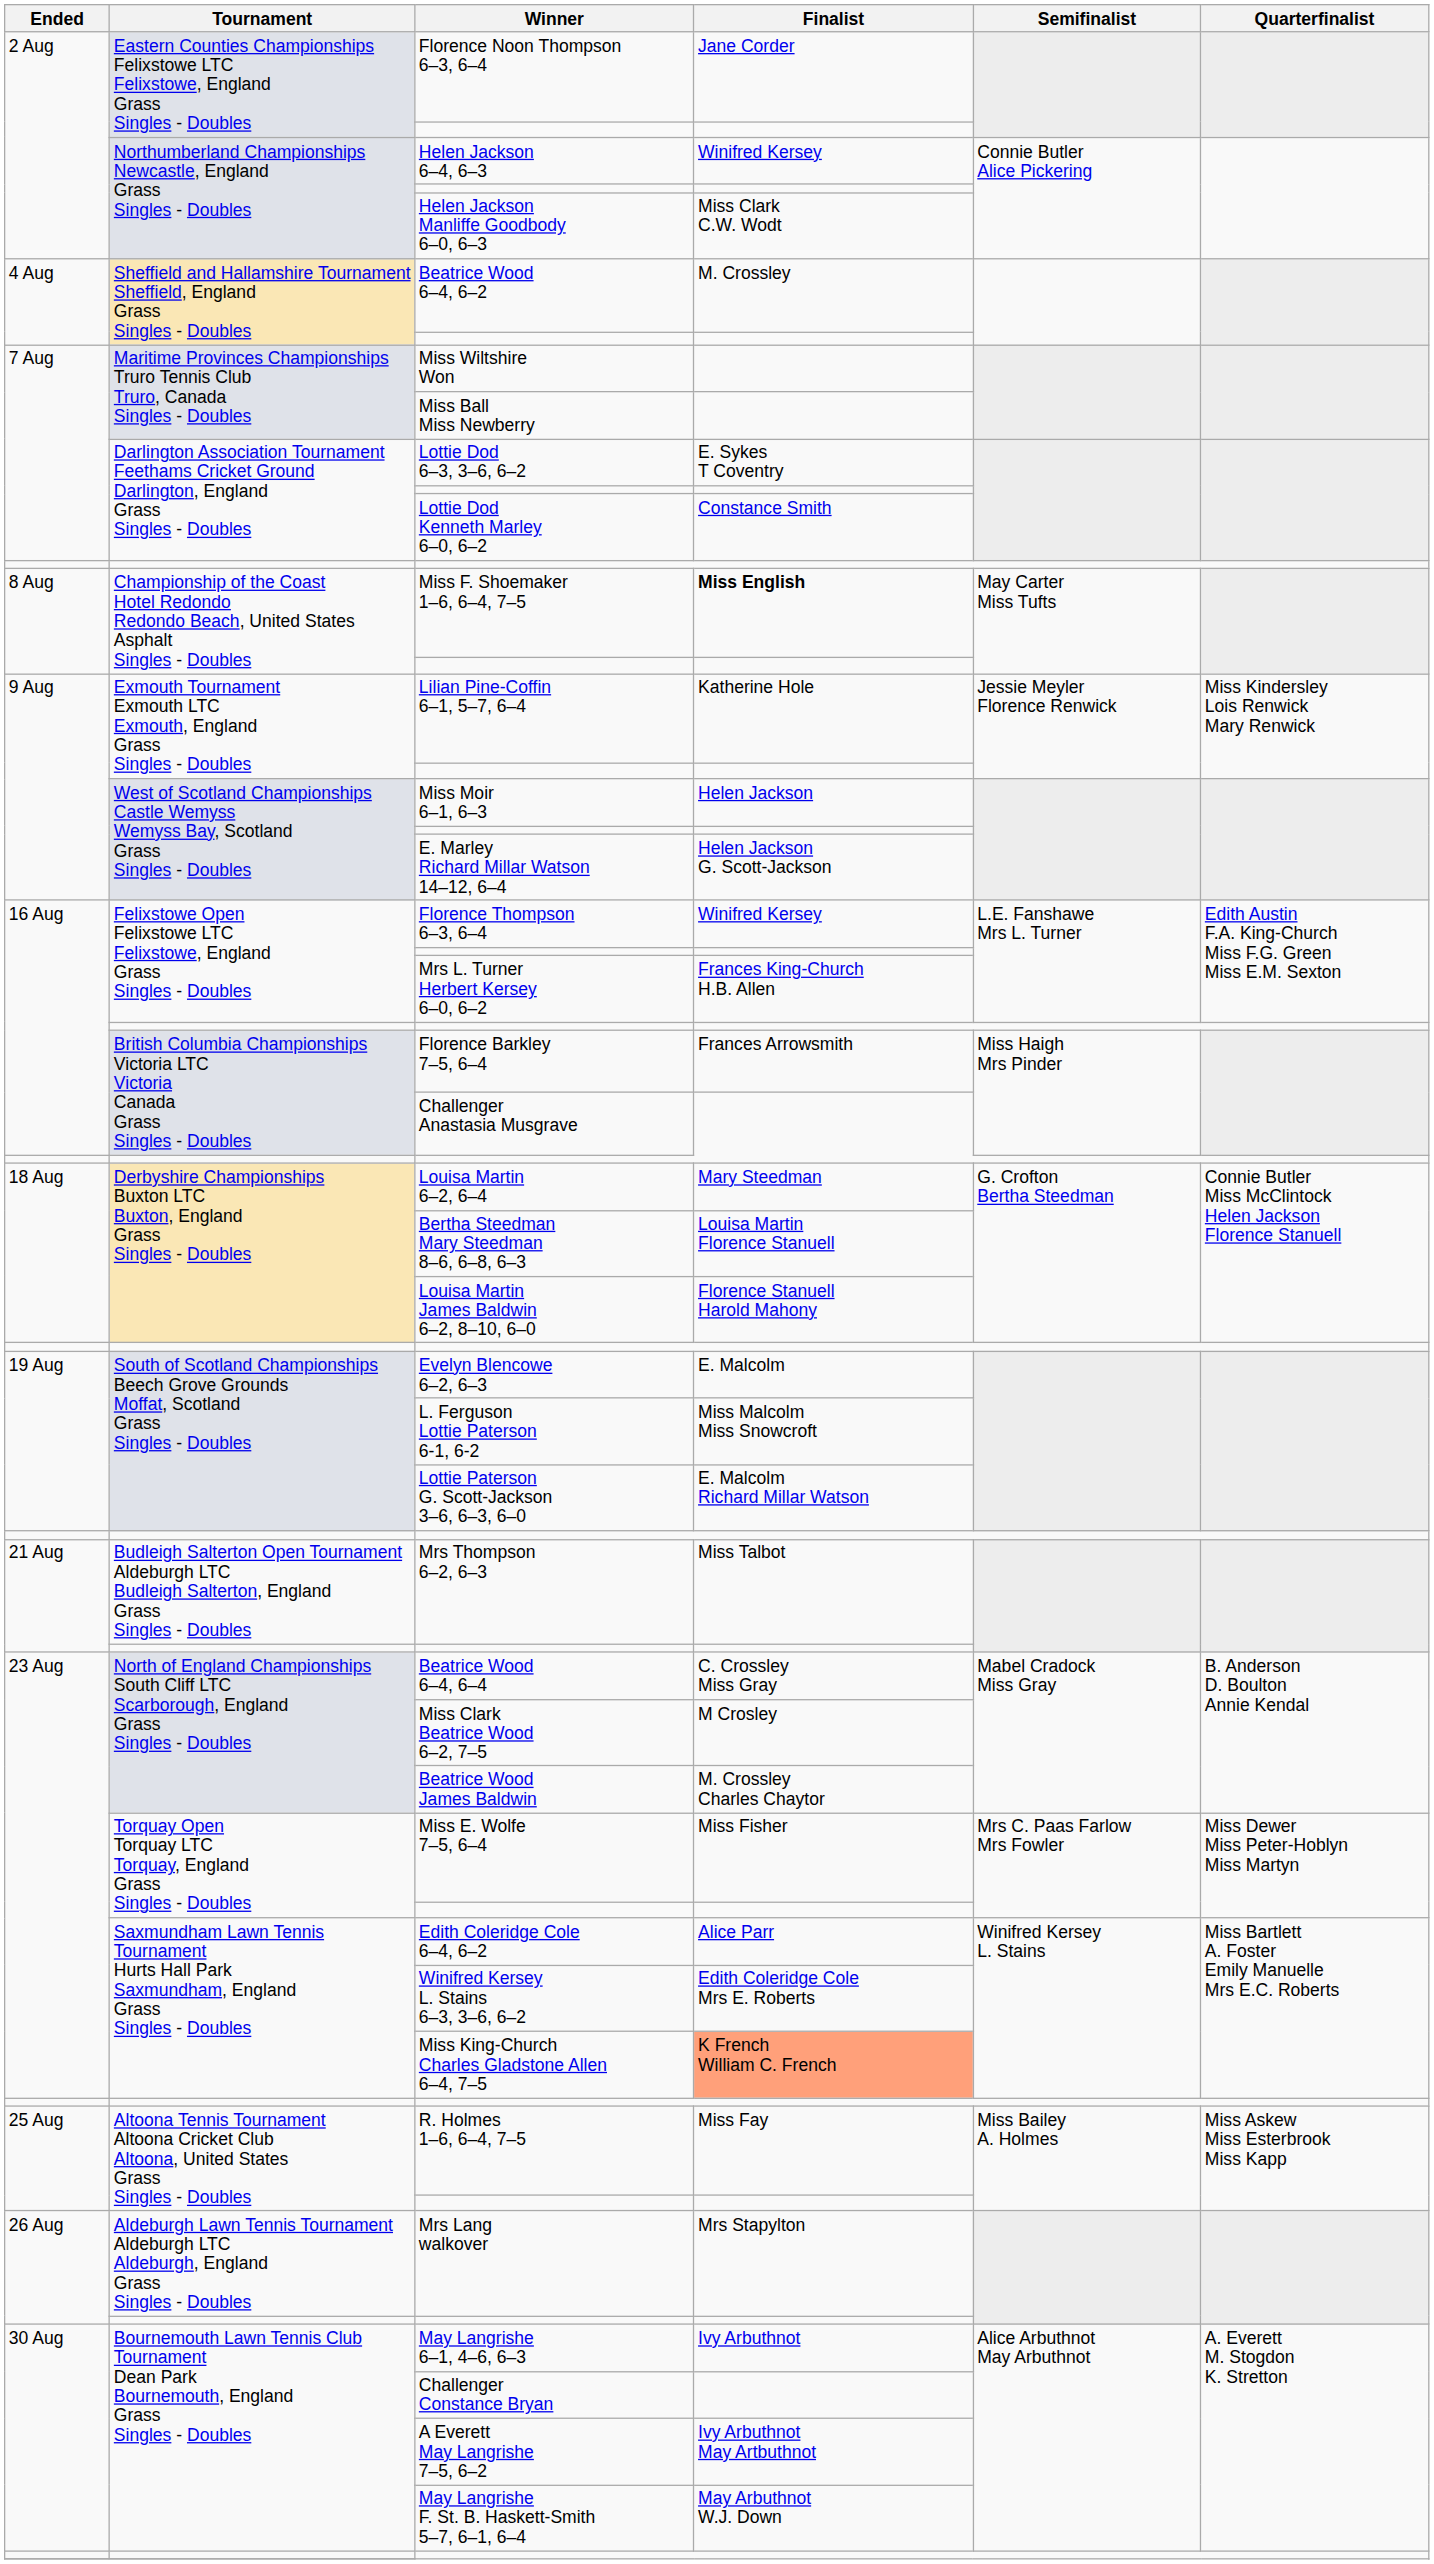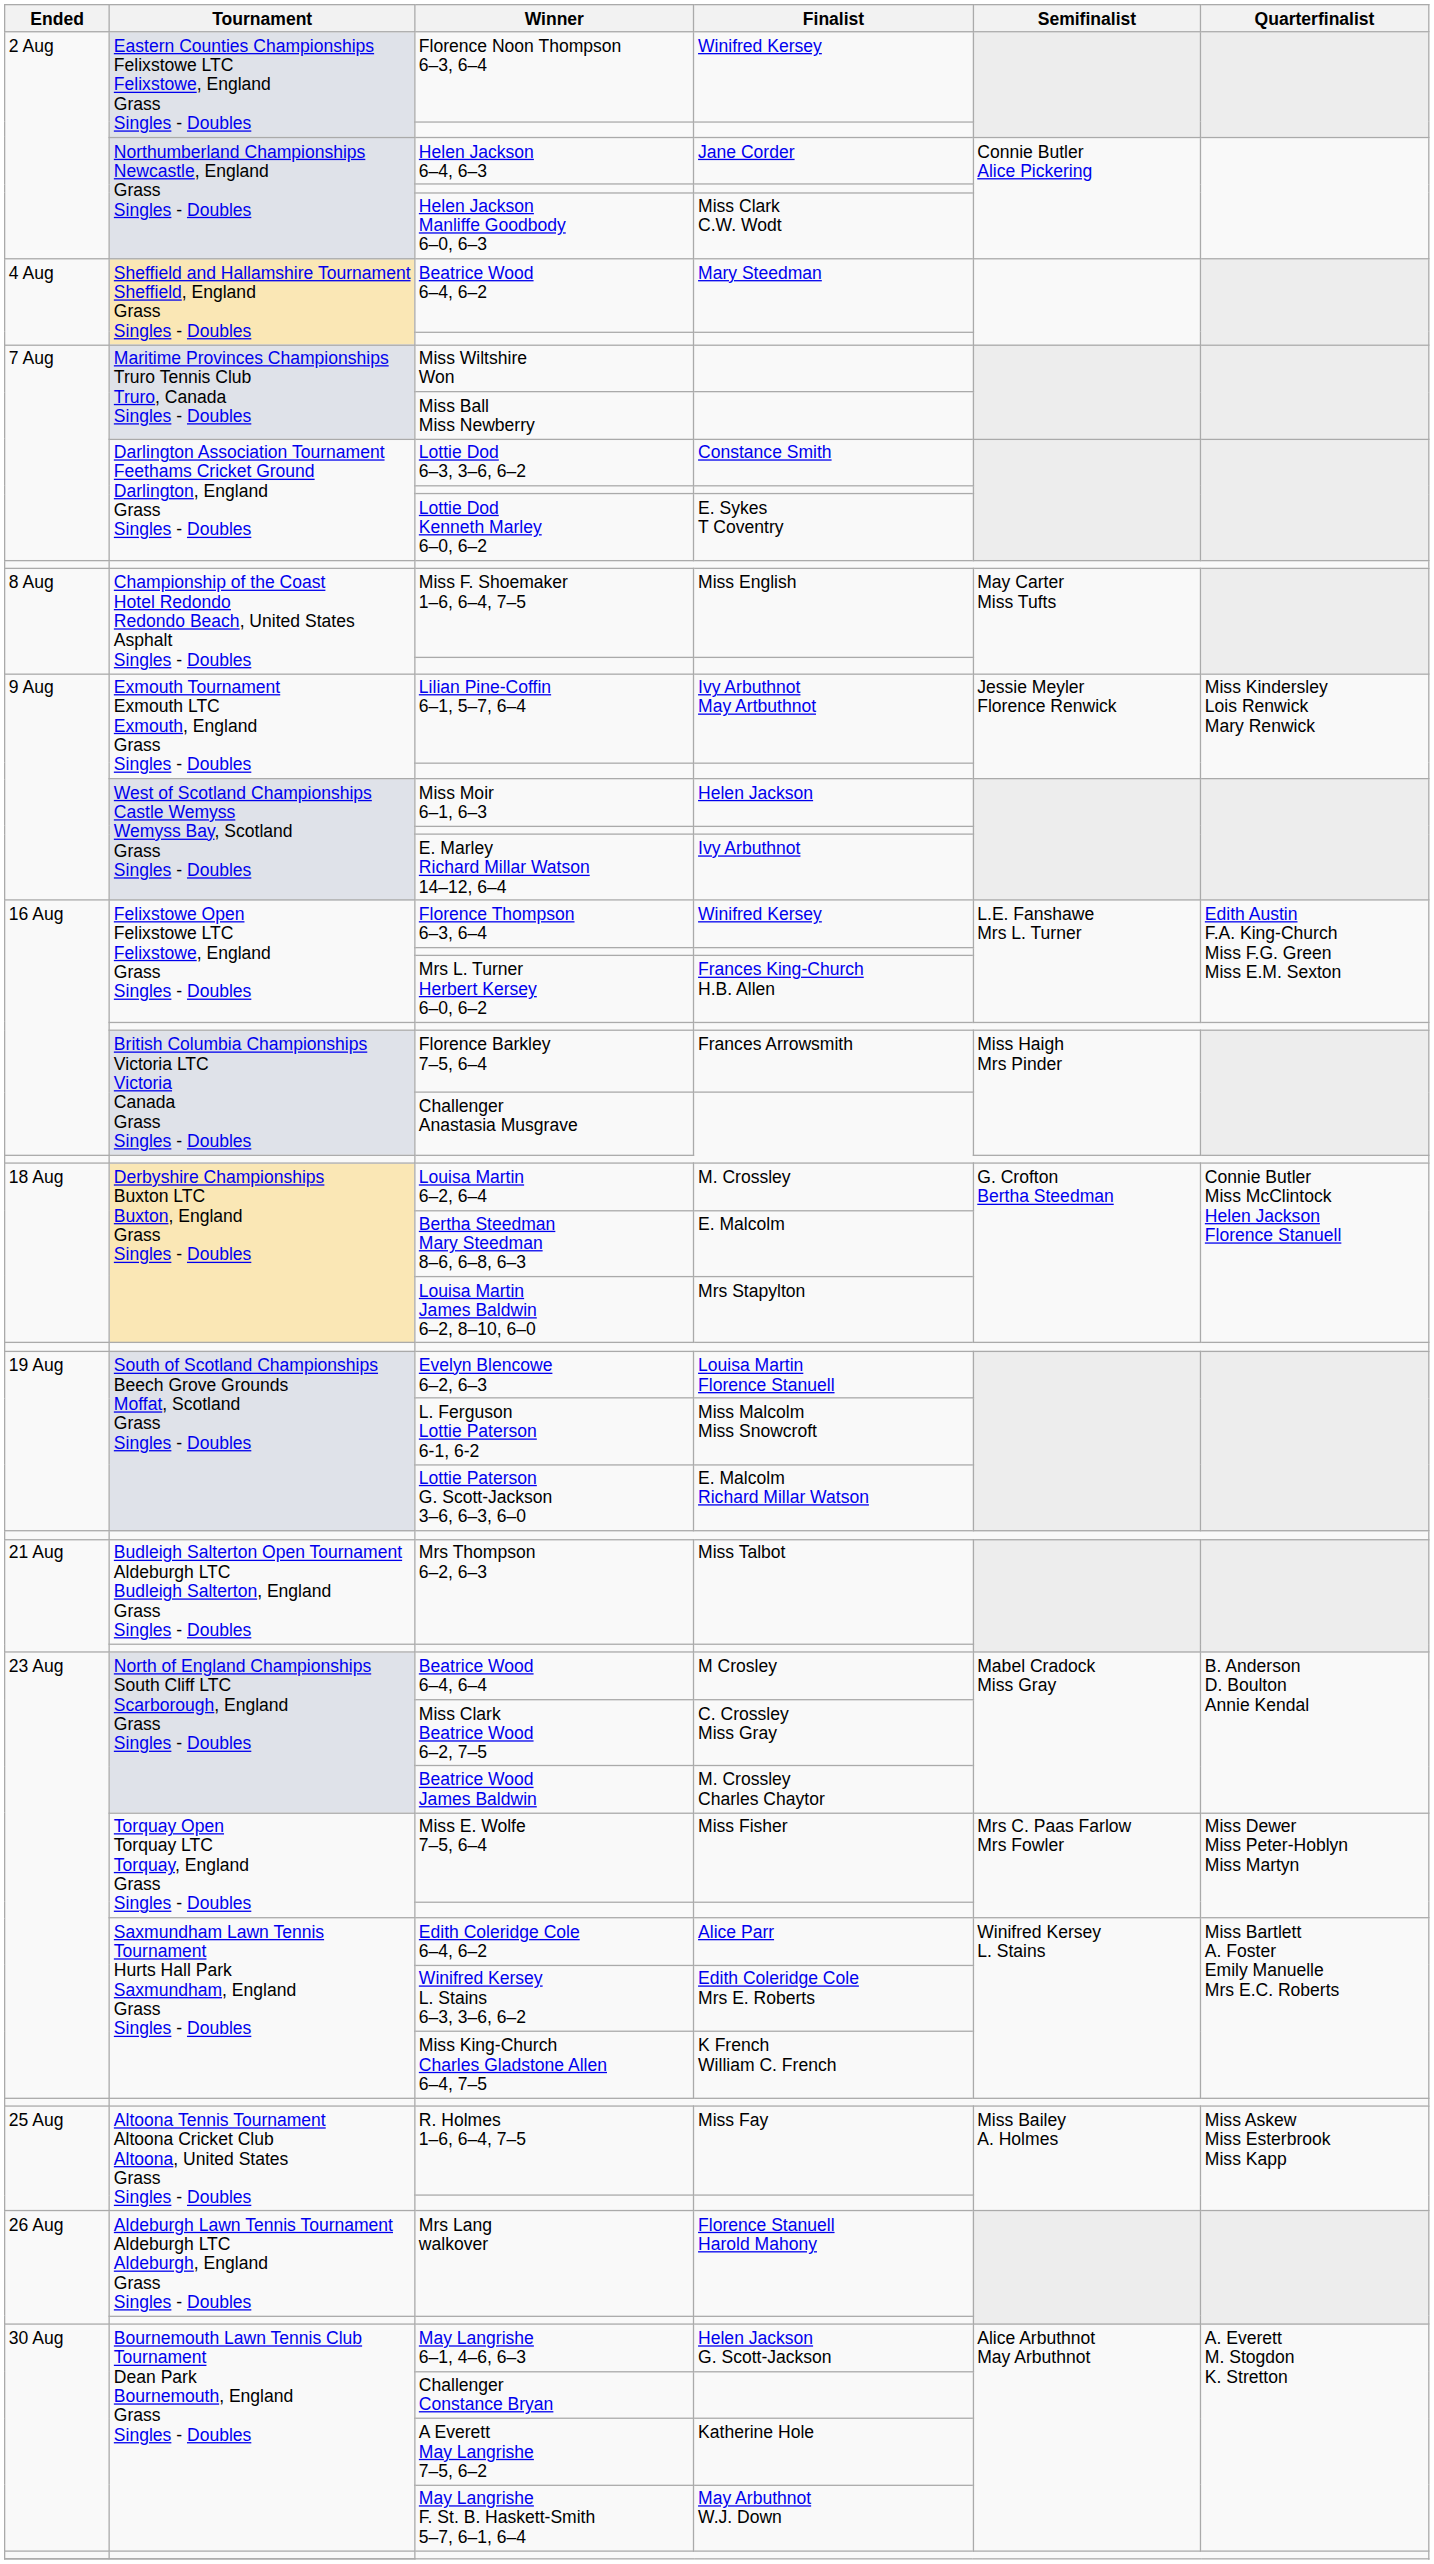Florence Noon Thompson 6–3, 6–4 | Finalist: Jane Corder -> Winifred Kersey
Helen Jackson 6–4, 6–3 | Finalist: Winifred Kersey -> Jane Corder
Beatrice Wood 6–4, 6–2 | Finalist: M. Crossley -> Mary Steedman
Lottie Dod 6–3, 3–6, 6–2 | Finalist: E. Sykes T Coventry -> Constance Smith
Lottie Dod Kenneth Marley 6–0, 6–2 | Finalist: Constance Smith -> E. Sykes T Coventry
Miss F. Shoemaker 1–6, 6–4, 7–5 | Finalist: bold -> normal
Lilian Pine-Coffin 6–1, 5–7, 6–4 | Finalist: Katherine Hole -> Ivy Arbuthnot May Artbuthnot
E. Marley Richard Millar Watson 14–12, 6–4 | Finalist: Helen Jackson G. Scott-Jackson -> Ivy Arbuthnot
Louisa Martin 6–2, 6–4 | Finalist: Mary Steedman -> M. Crossley
Bertha Steedman Mary Steedman 8–6, 6–8, 6–3 | Finalist: Louisa Martin Florence Stanuell -> E. Malcolm
Louisa Martin James Baldwin 6–2, 8–10, 6–0 | Finalist: Florence Stanuell Harold Mahony -> Mrs Stapylton
Evelyn Blencowe 6–2, 6–3 | Finalist: E. Malcolm -> Louisa Martin Florence Stanuell
Beatrice Wood 6–4, 6–4 | Finalist: C. Crossley Miss Gray -> M Crosley
Miss Clark Beatrice Wood 6–2, 7–5 | Finalist: M Crosley -> C. Crossley Miss Gray
Miss King-Church Charles Gladstone Allen 6–4, 7–5 | Finalist: lightsalmon background -> no background
Mrs Lang walkover | Finalist: Mrs Stapylton -> Florence Stanuell Harold Mahony
May Langrishe 6–1, 4–6, 6–3 | Finalist: Ivy Arbuthnot -> Helen Jackson G. Scott-Jackson
A Everett May Langrishe 7–5, 6–2 | Finalist: Ivy Arbuthnot May Artbuthnot -> Katherine Hole
